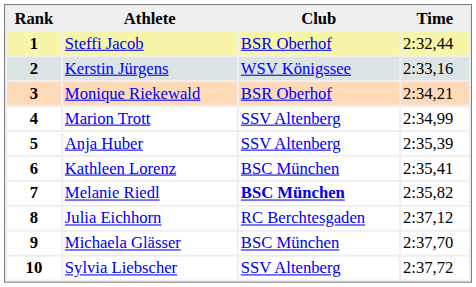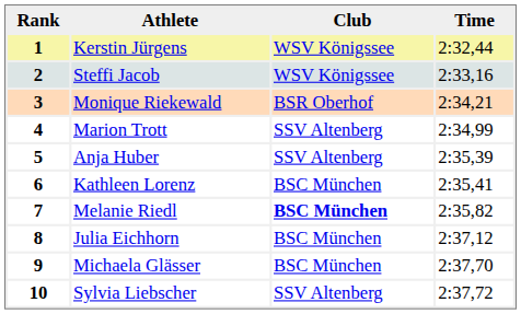1 | Athlete: Steffi Jacob -> Kerstin Jürgens
1 | Club: BSR Oberhof -> WSV Königssee
2 | Athlete: Kerstin Jürgens -> Steffi Jacob
8 | Club: RC Berchtesgaden -> BSC München
